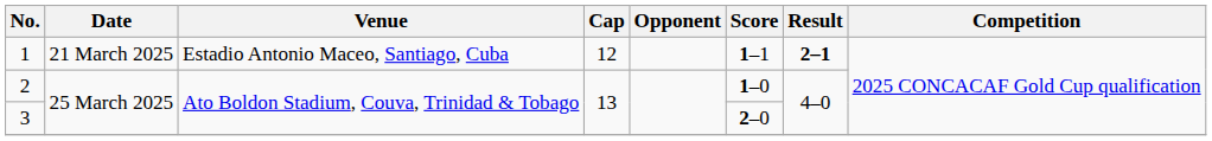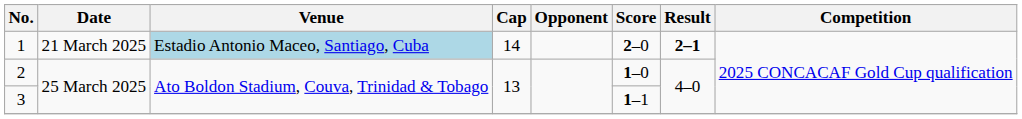1 | Venue: no background -> lightblue background
1 | Cap: 12 -> 14
1 | Score: 1–1 -> 2–0
3 | Score: 2–0 -> 1–1
